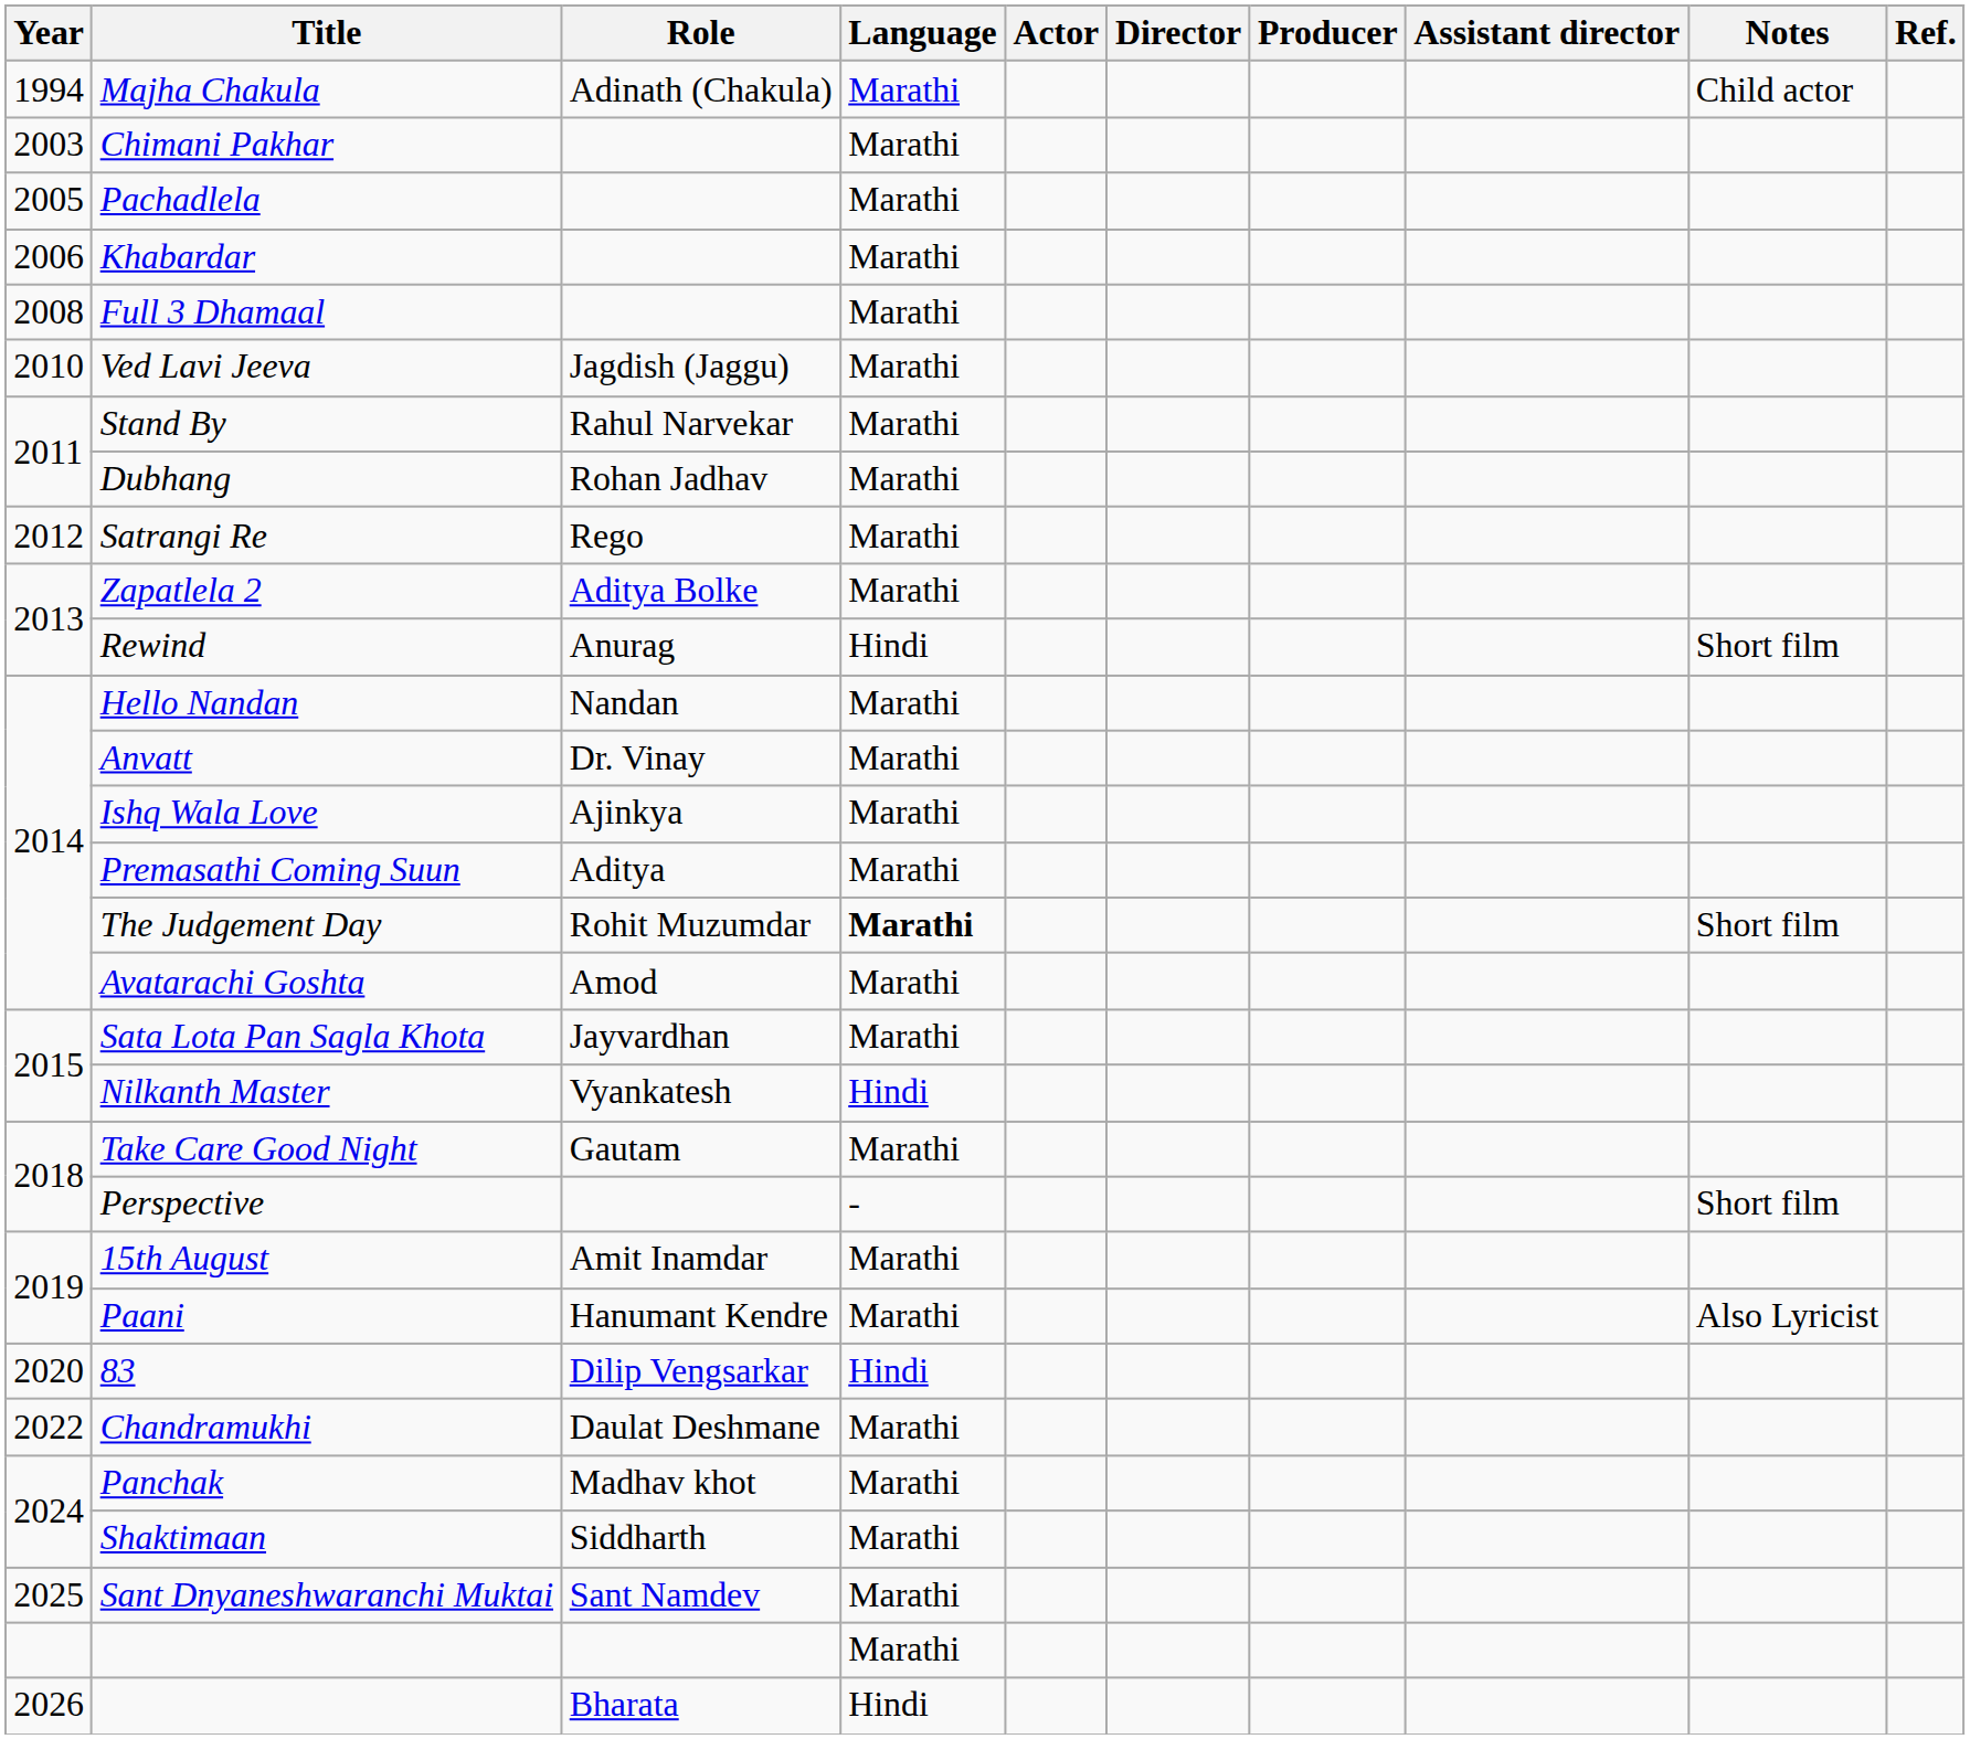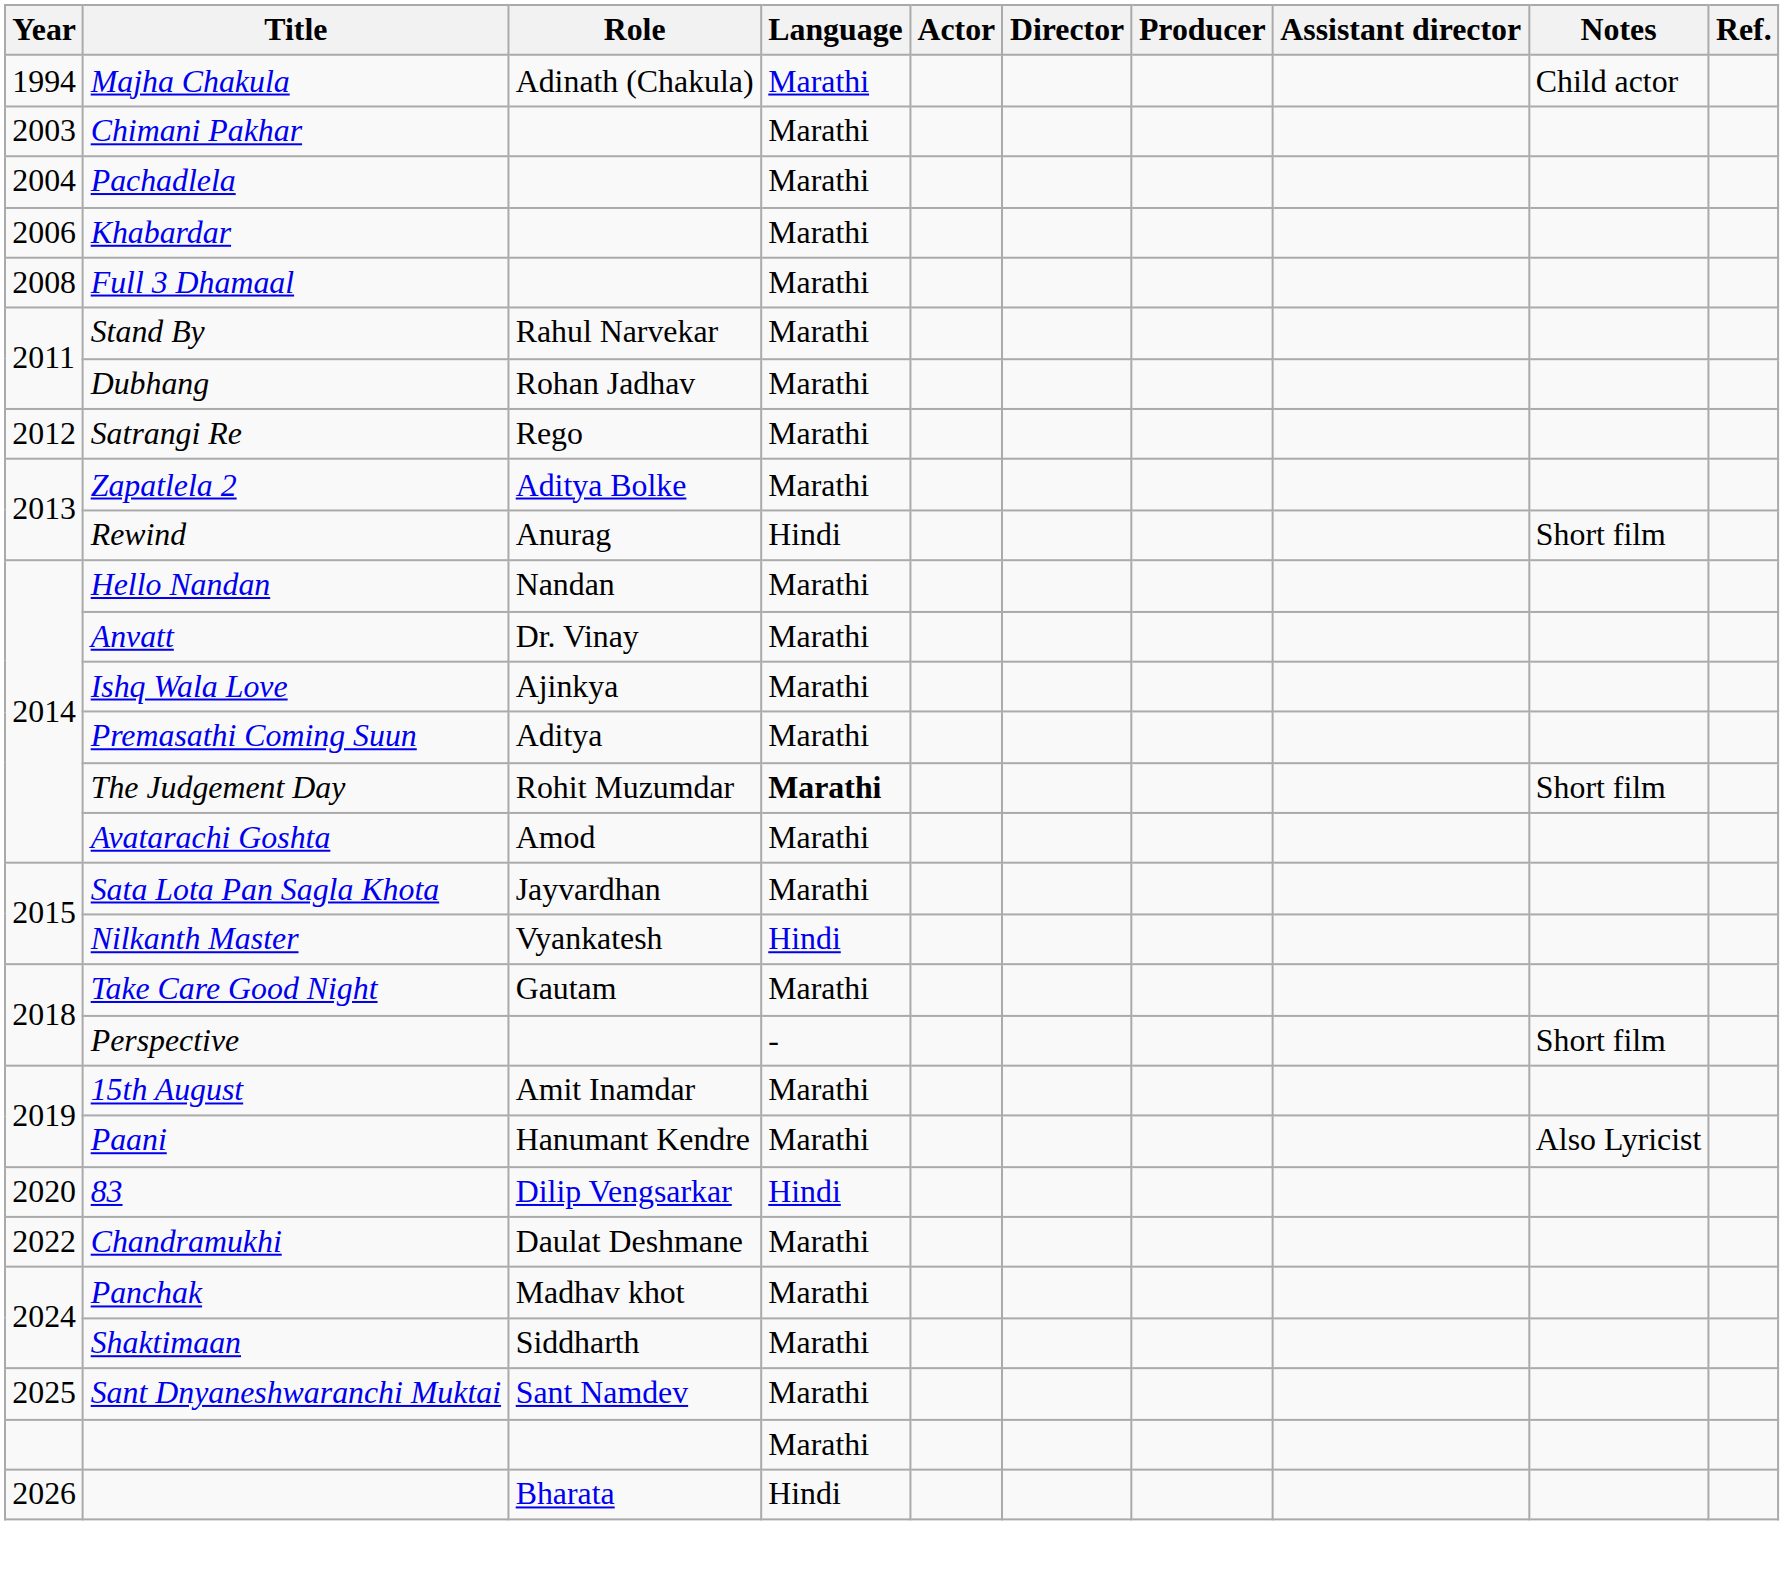Pachadlela | Year: 2005 -> 2004
- row: 2010 | Ved Lavi Jeeva | Jagdish (Jaggu) | Marathi
